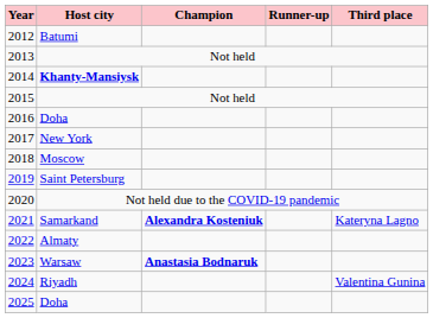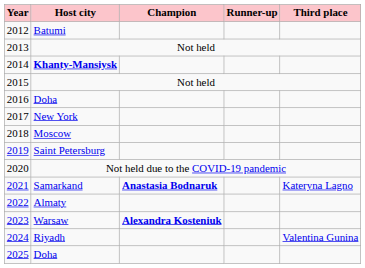2021 | Champion: Alexandra Kosteniuk -> Anastasia Bodnaruk
2023 | Champion: Anastasia Bodnaruk -> Alexandra Kosteniuk
